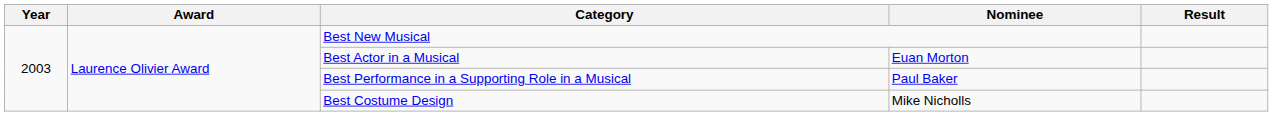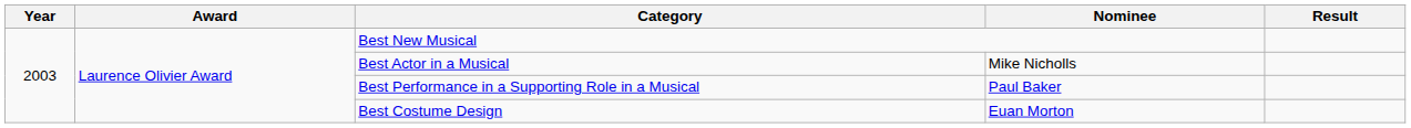Best Actor in a Musical | Nominee: Euan Morton -> Mike Nicholls
Best Costume Design | Nominee: Mike Nicholls -> Euan Morton
